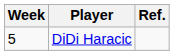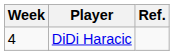DiDi Haracic | Week: 5 -> 4
